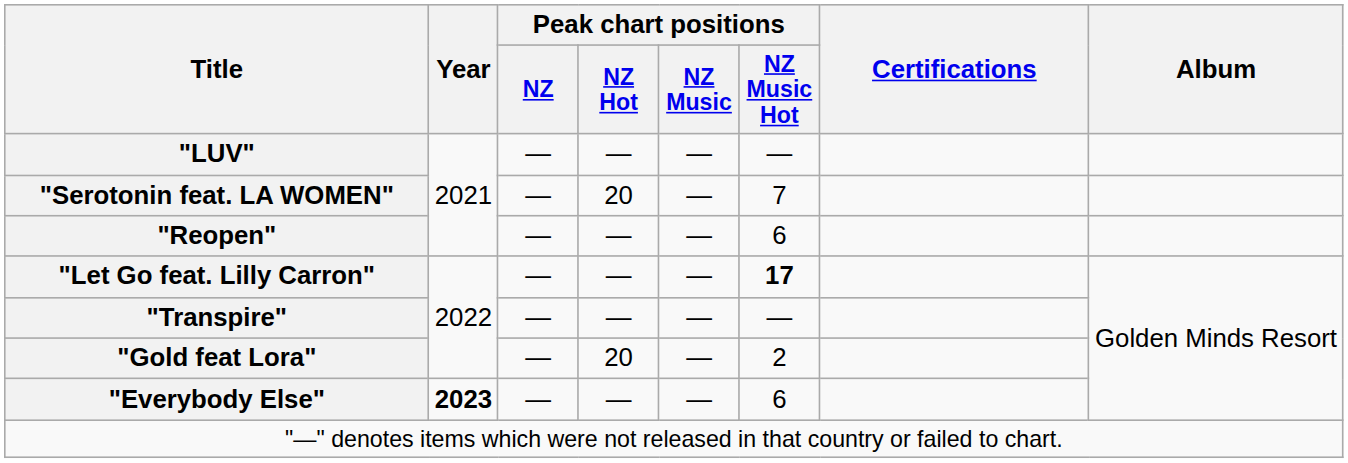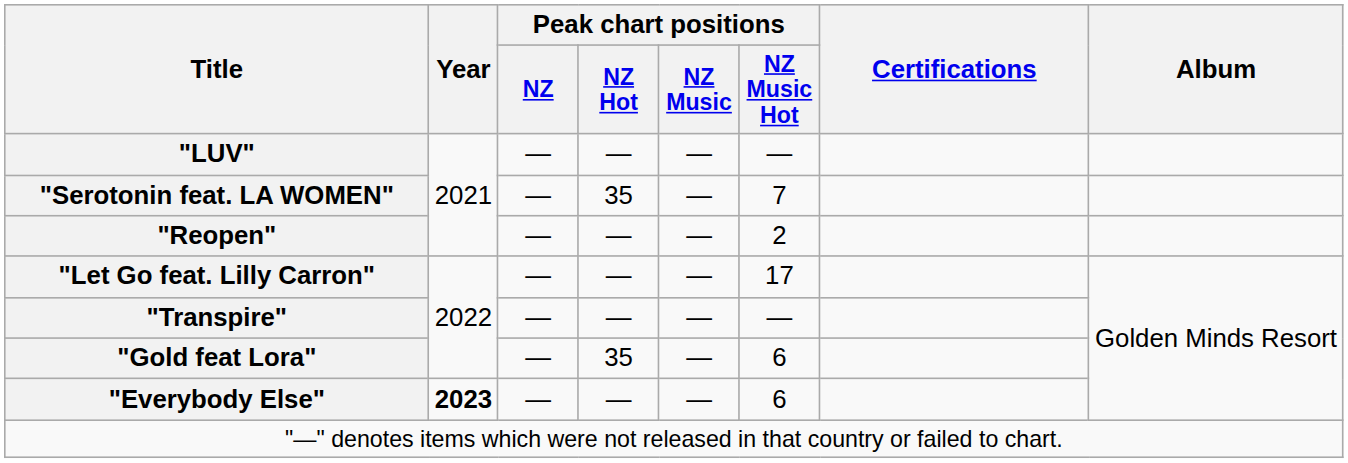"Serotonin feat. LA WOMEN" | Peak chart positions / NZ Hot: 20 -> 35
"Reopen" | Peak chart positions / NZ Music Hot: 6 -> 2
"Let Go feat. Lilly Carron" | Peak chart positions / NZ Music Hot: bold -> normal
"Gold feat Lora" | Peak chart positions / NZ Hot: 20 -> 35
"Gold feat Lora" | Peak chart positions / NZ Music Hot: 2 -> 6
